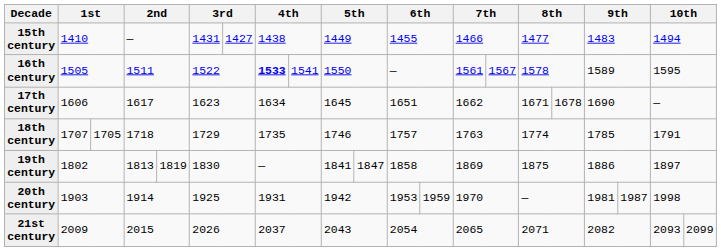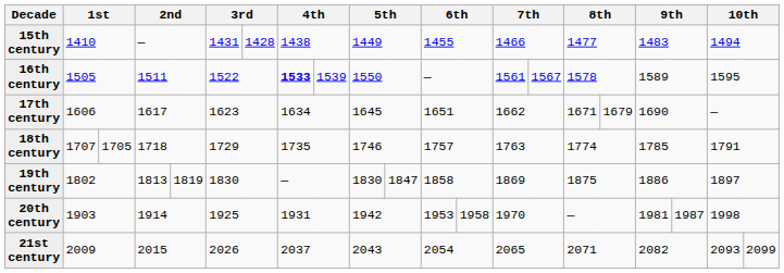15th century | column 7: 1427 -> 1428
16th century | column 9: 1541 -> 1539
17th century | column 17: 1678 -> 1679
19th century | column 10: 1841 -> 1830
20th century | column 13: 1959 -> 1958
